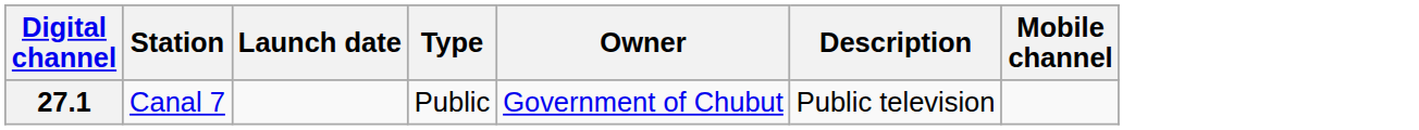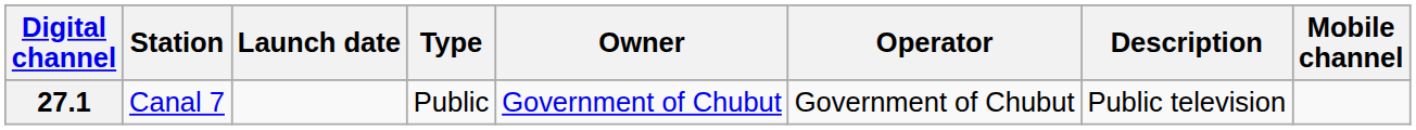+ column: Operator | Government of Chubut
